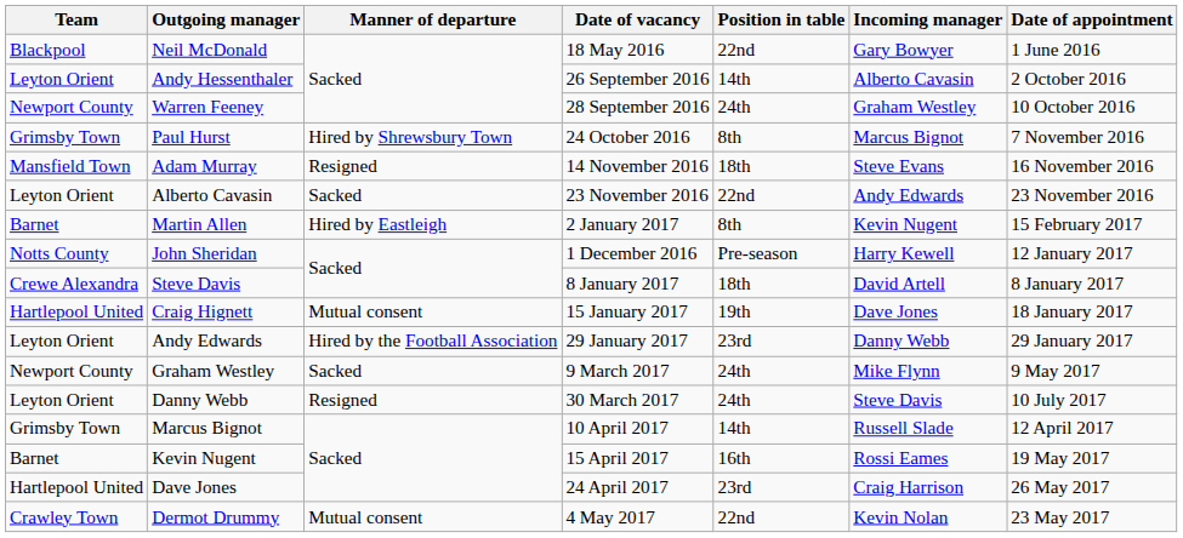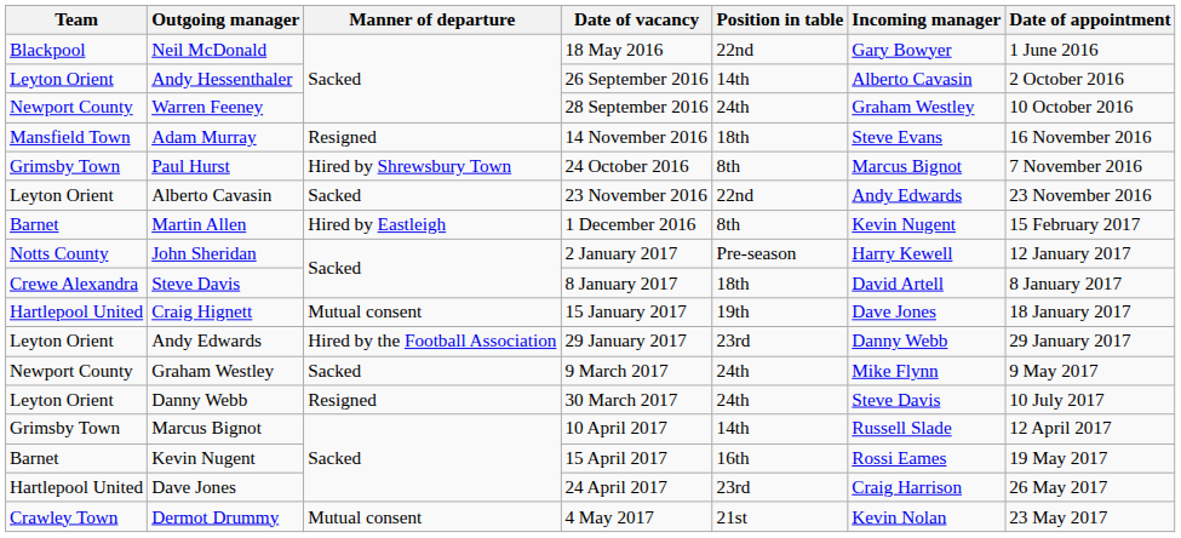rows swapped: Paul Hurst <-> Adam Murray
Martin Allen | Date of vacancy: 2 January 2017 -> 1 December 2016
John Sheridan | Date of vacancy: 1 December 2016 -> 2 January 2017
Dermot Drummy | Position in table: 22nd -> 21st
